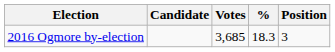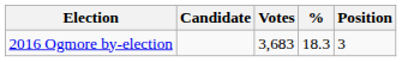2016 Ogmore by-election | Votes: 3,685 -> 3,683
